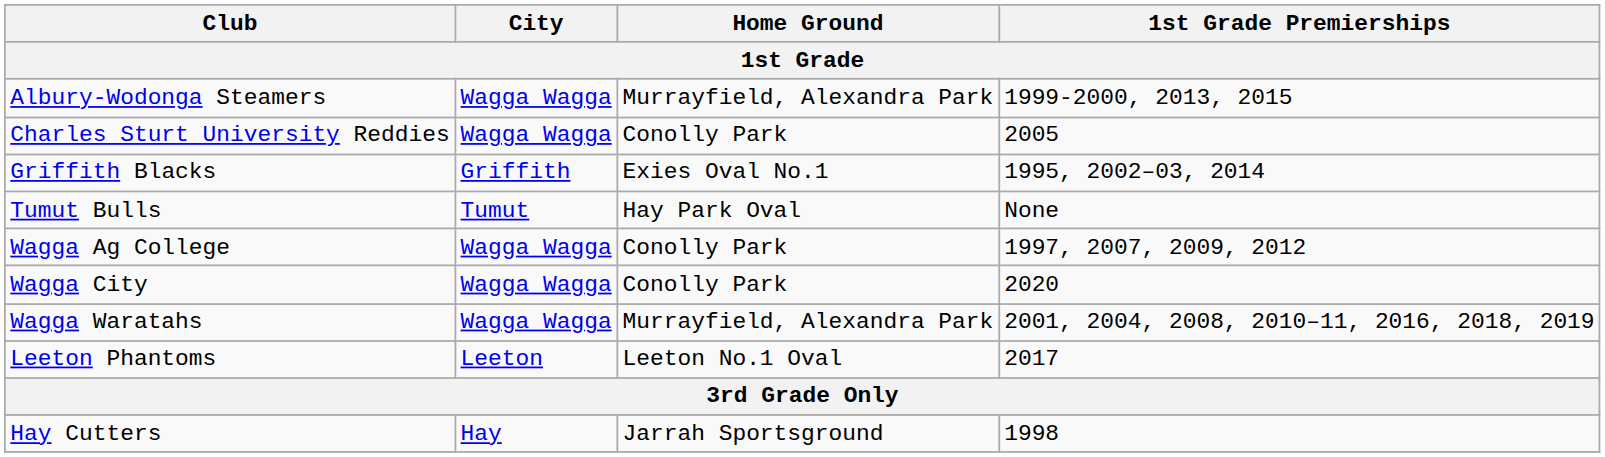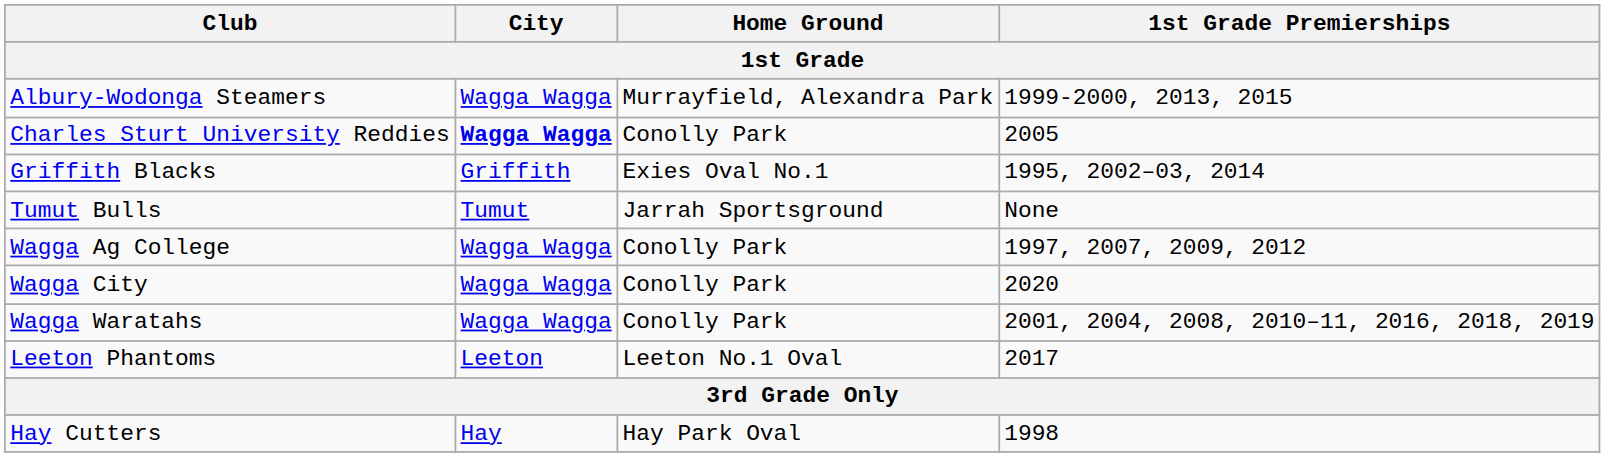Charles Sturt University Reddies | City: normal -> bold
Tumut Bulls | Home Ground: Hay Park Oval -> Jarrah Sportsground
Wagga Waratahs | Home Ground: Murrayfield, Alexandra Park -> Conolly Park
Hay Cutters | Home Ground: Jarrah Sportsground -> Hay Park Oval
